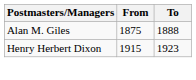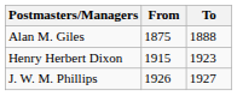+ row: J. W. M. Phillips | 1926 | 1927
